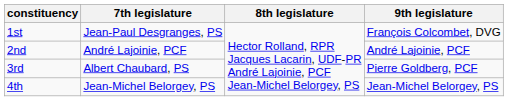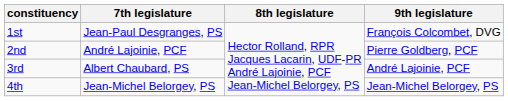2nd | 9th legislature: André Lajoinie, PCF -> Pierre Goldberg, PCF
3rd | 9th legislature: Pierre Goldberg, PCF -> André Lajoinie, PCF
